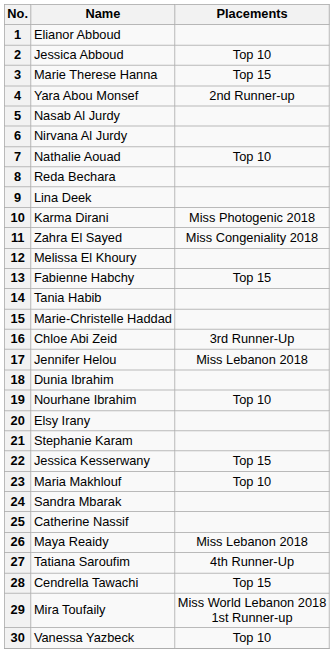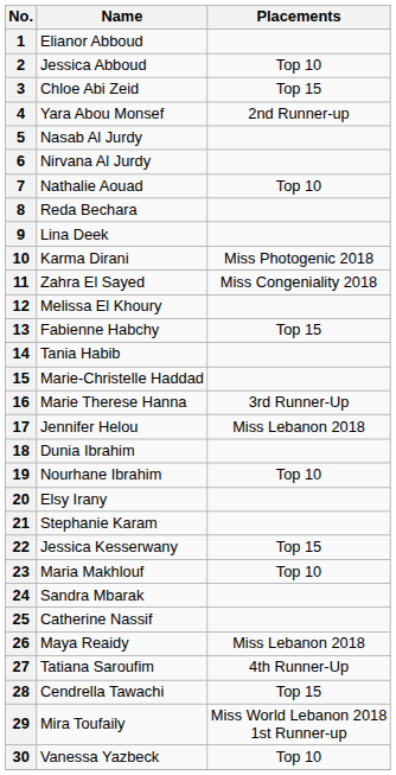3 | Name: Marie Therese Hanna -> Chloe Abi Zeid
16 | Name: Chloe Abi Zeid -> Marie Therese Hanna
